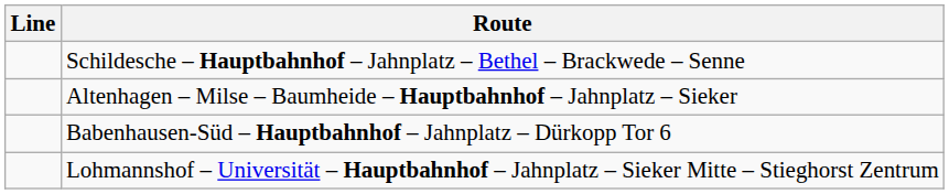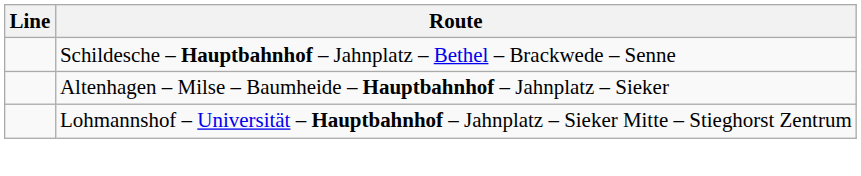- row: Babenhausen-Süd – Hauptbahnhof – Jahnplatz – Dürkopp Tor 6
